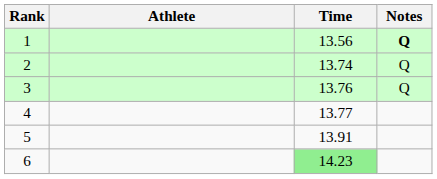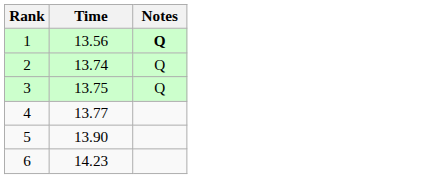- column: Athlete
3 | Time: 13.76 -> 13.75
5 | Time: 13.91 -> 13.90
6 | Time: lightgreen background -> no background
